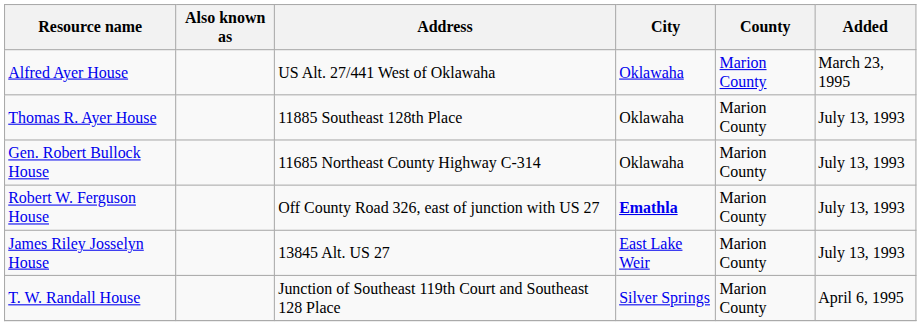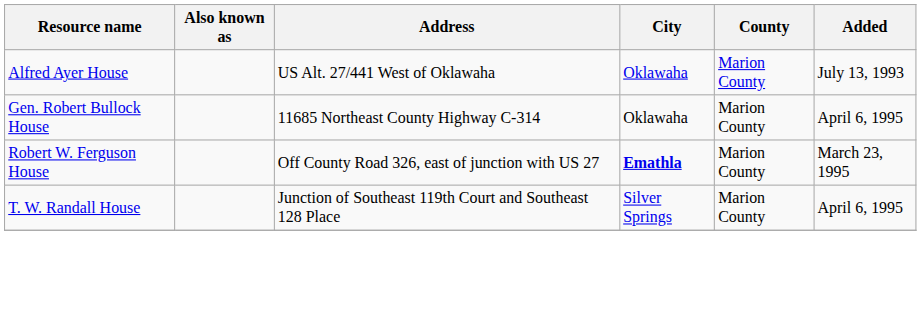Alfred Ayer House | Added: March 23, 1995 -> July 13, 1993
- row: Thomas R. Ayer House | 11885 Southeast 128th Place | Oklawaha | Marion County | July 13, 1993
Gen. Robert Bullock House | Added: July 13, 1993 -> April 6, 1995
Robert W. Ferguson House | Added: July 13, 1993 -> March 23, 1995
- row: James Riley Josselyn House | 13845 Alt. US 27 | East Lake Weir | Marion County | July 13, 1993
